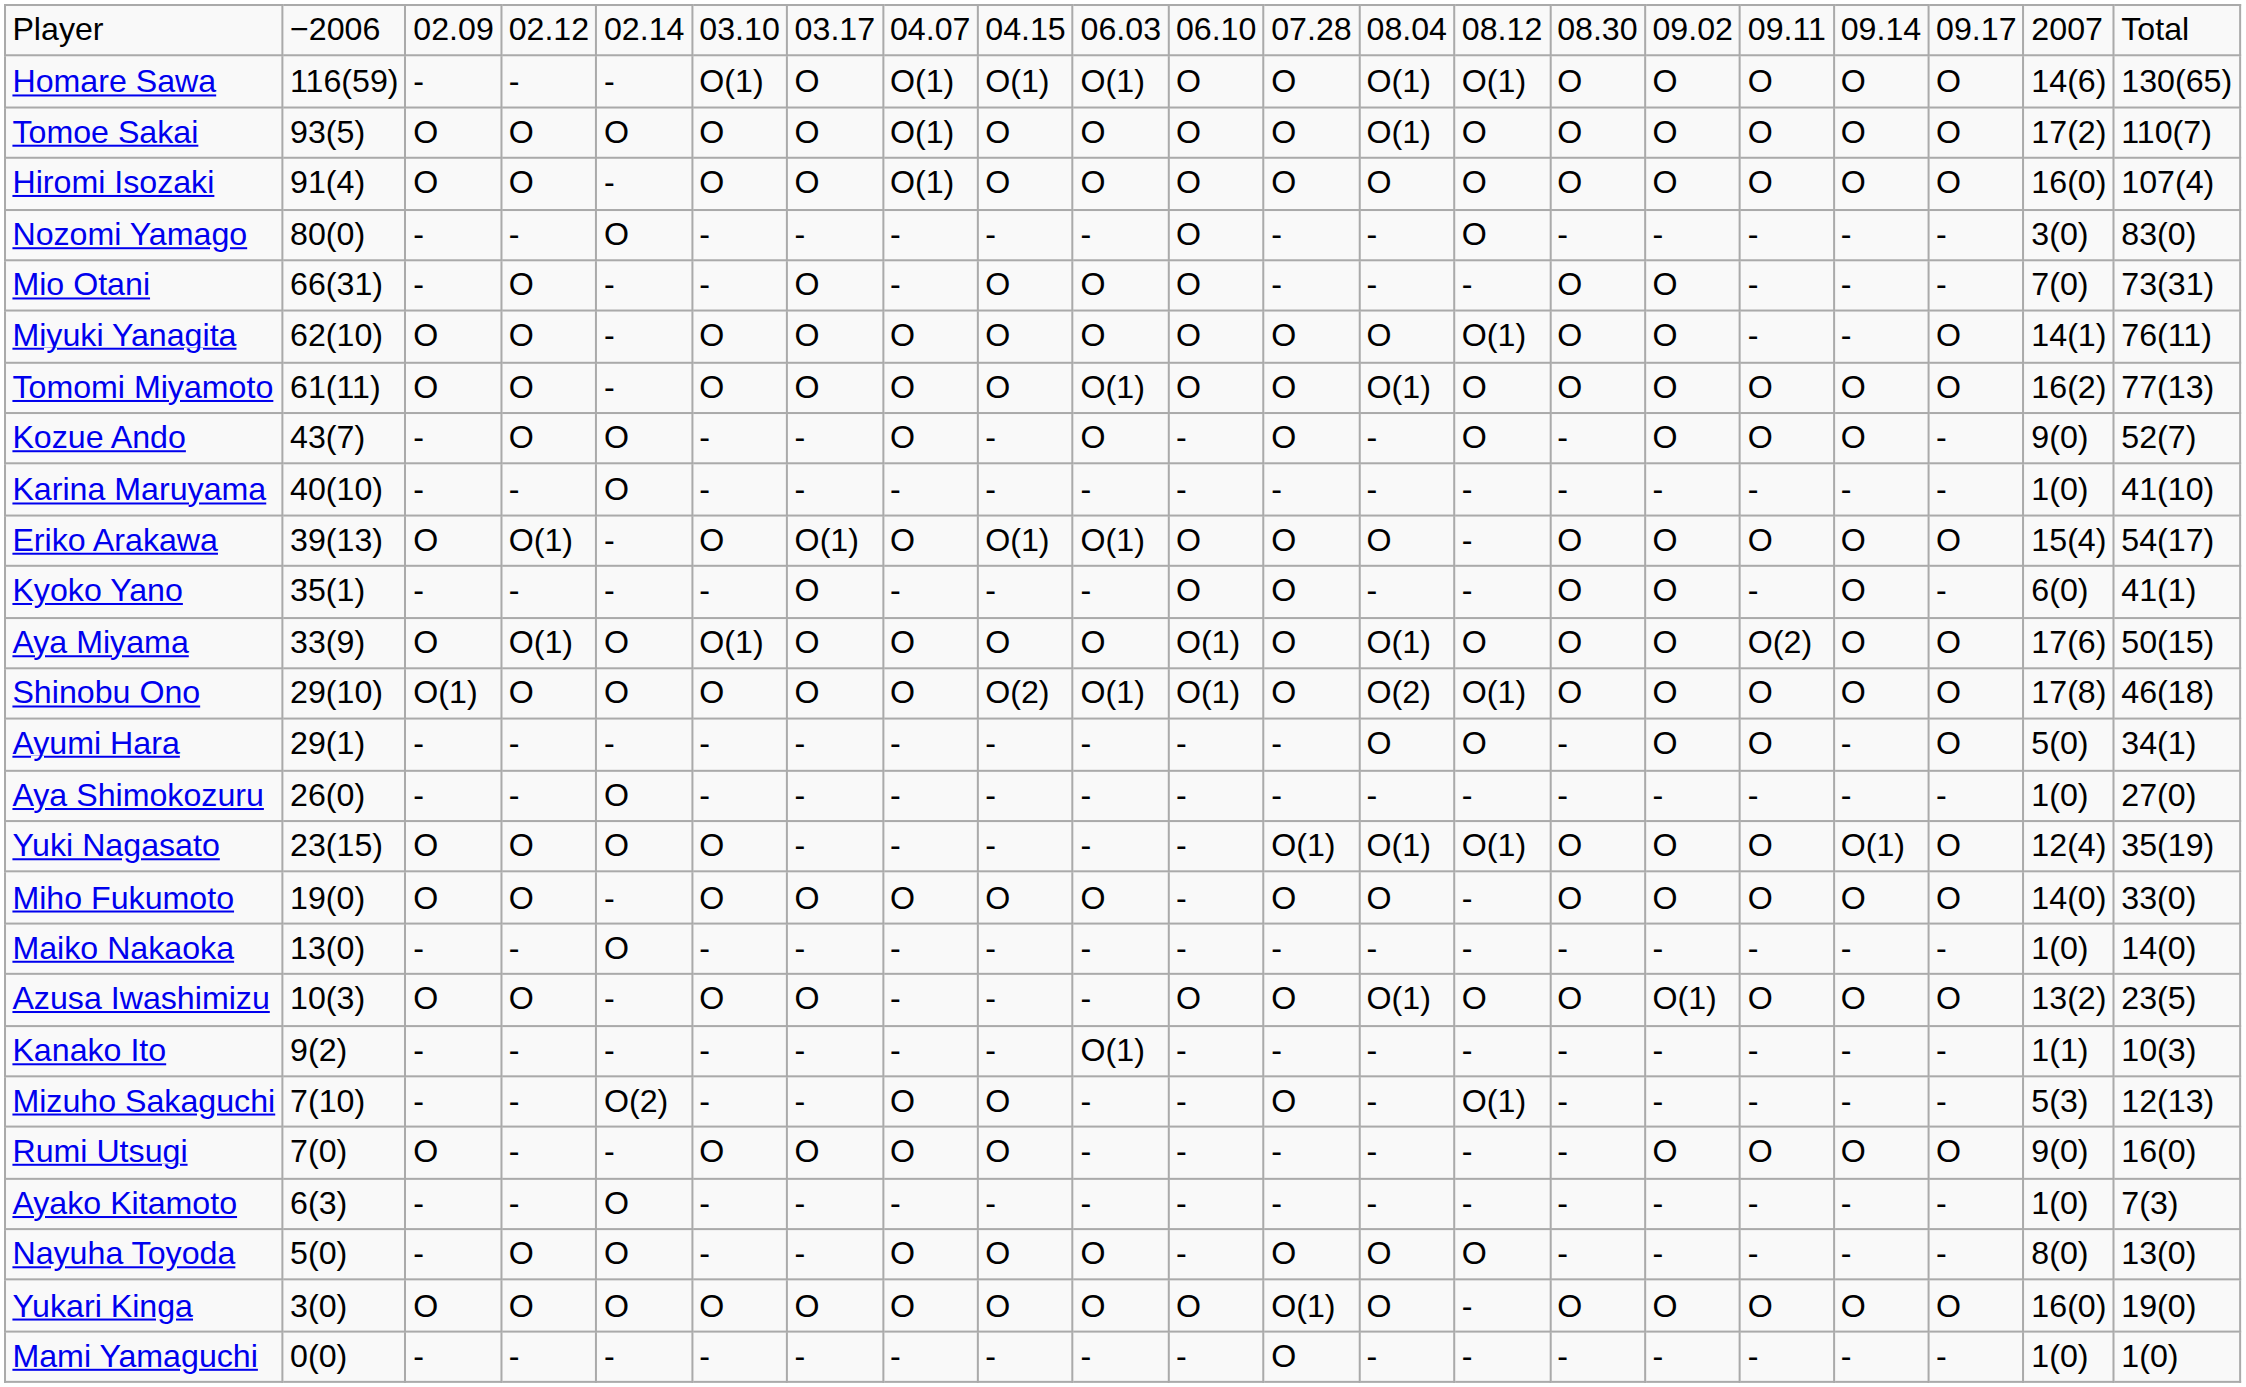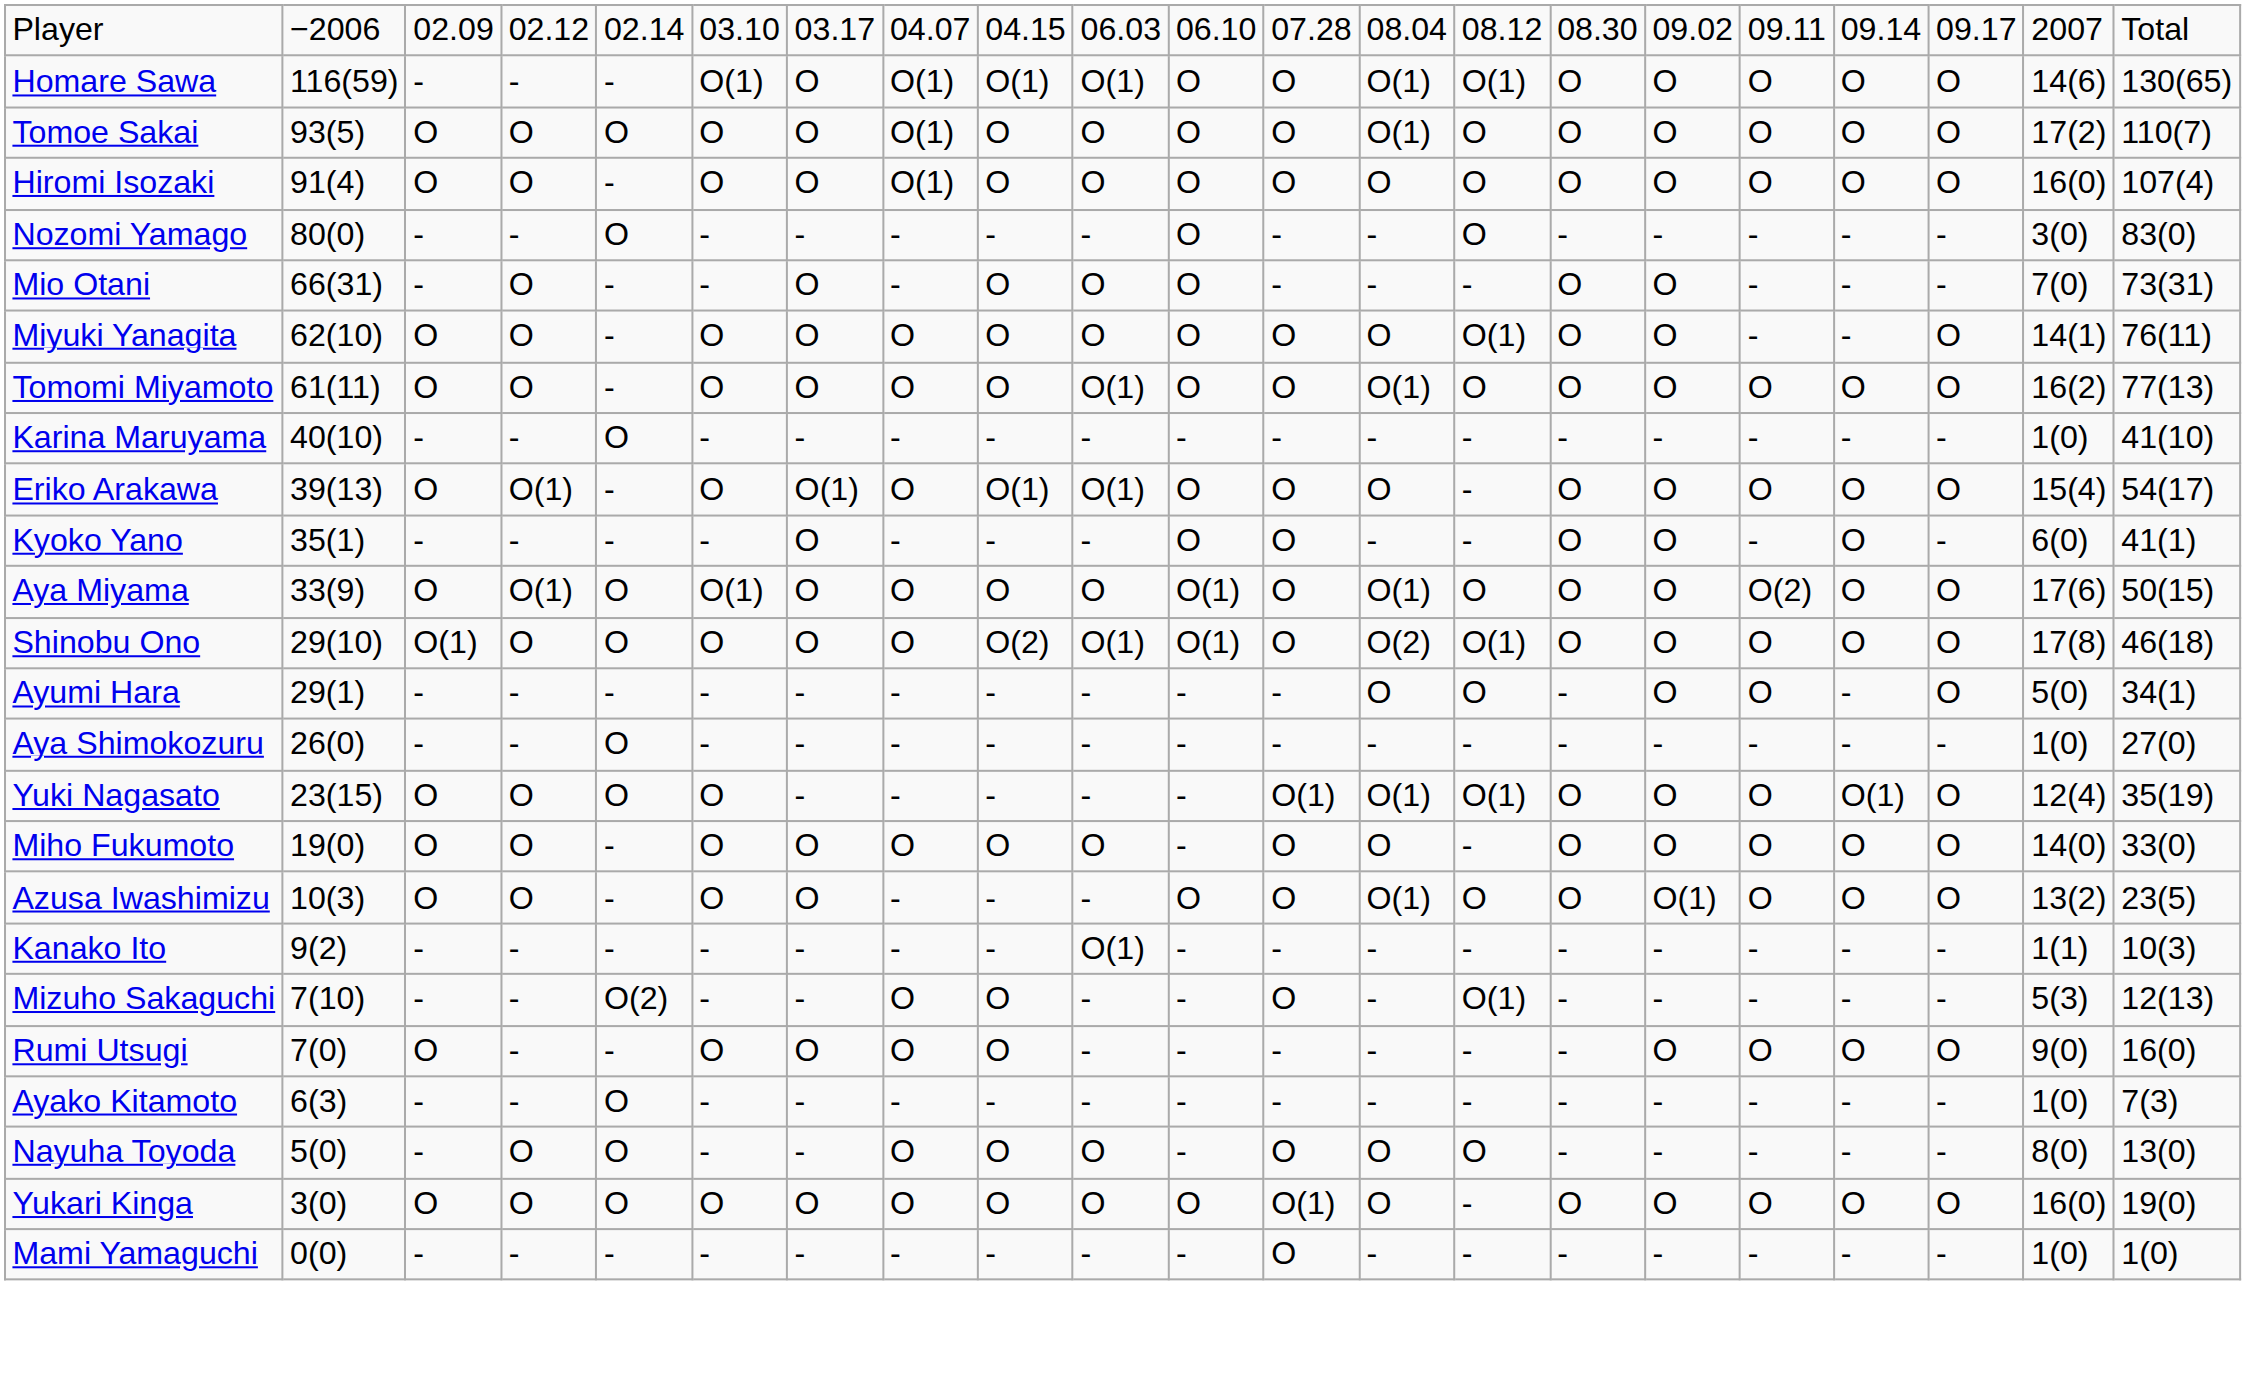- row: Kozue Ando | 43(7) | - | O | O | - | - | O | - | O | - | O | - | O | - | O | O | O | - | 9(0) | 52(7)
- row: Maiko Nakaoka | 13(0) | - | - | O | - | - | - | - | - | - | - | - | - | - | - | - | - | - | 1(0) | 14(0)
